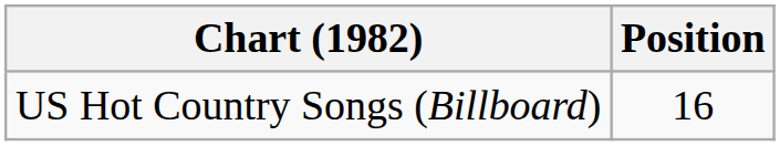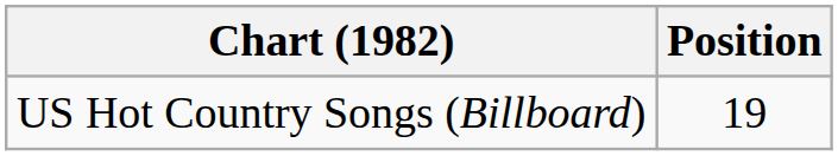US Hot Country Songs (Billboard) | Position: 16 -> 19
